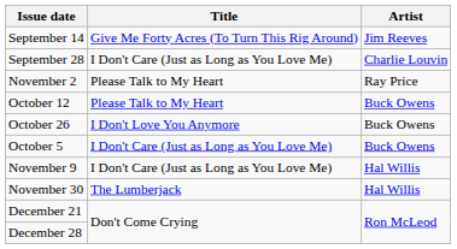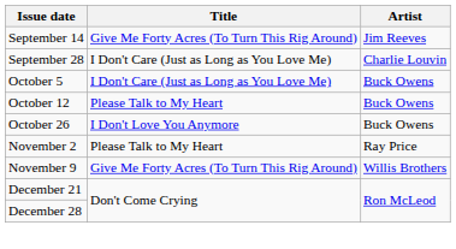rows swapped: October 5 <-> November 2
November 9 | Title: I Don't Care (Just as Long as You Love Me) -> Give Me Forty Acres (To Turn This Rig Around)
November 9 | Artist: Hal Willis -> Willis Brothers
- row: November 30 | The Lumberjack | Hal Willis
